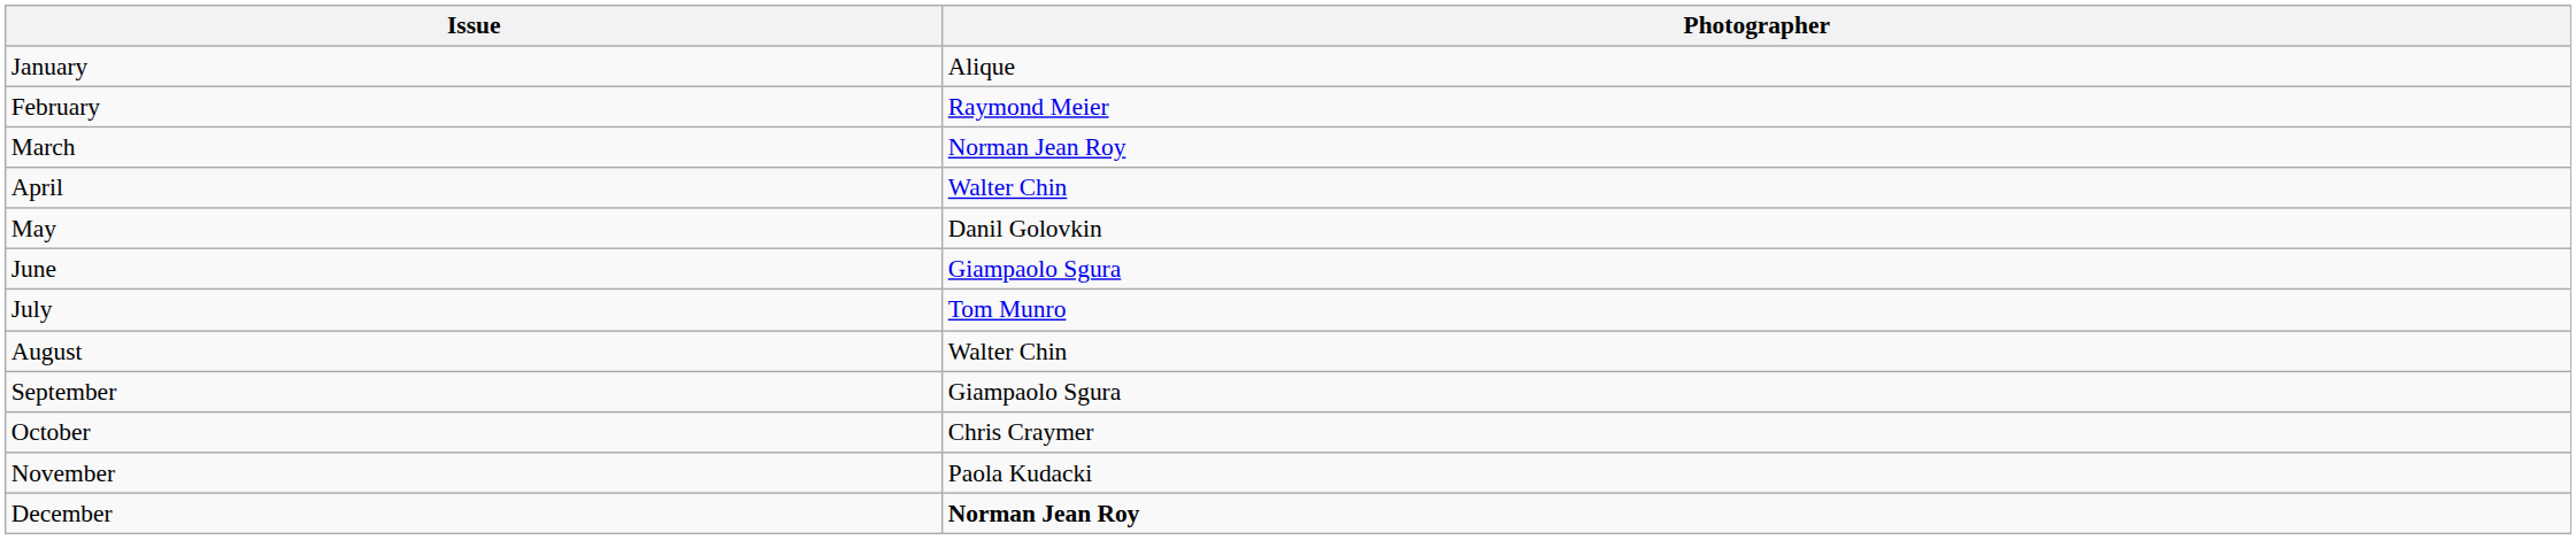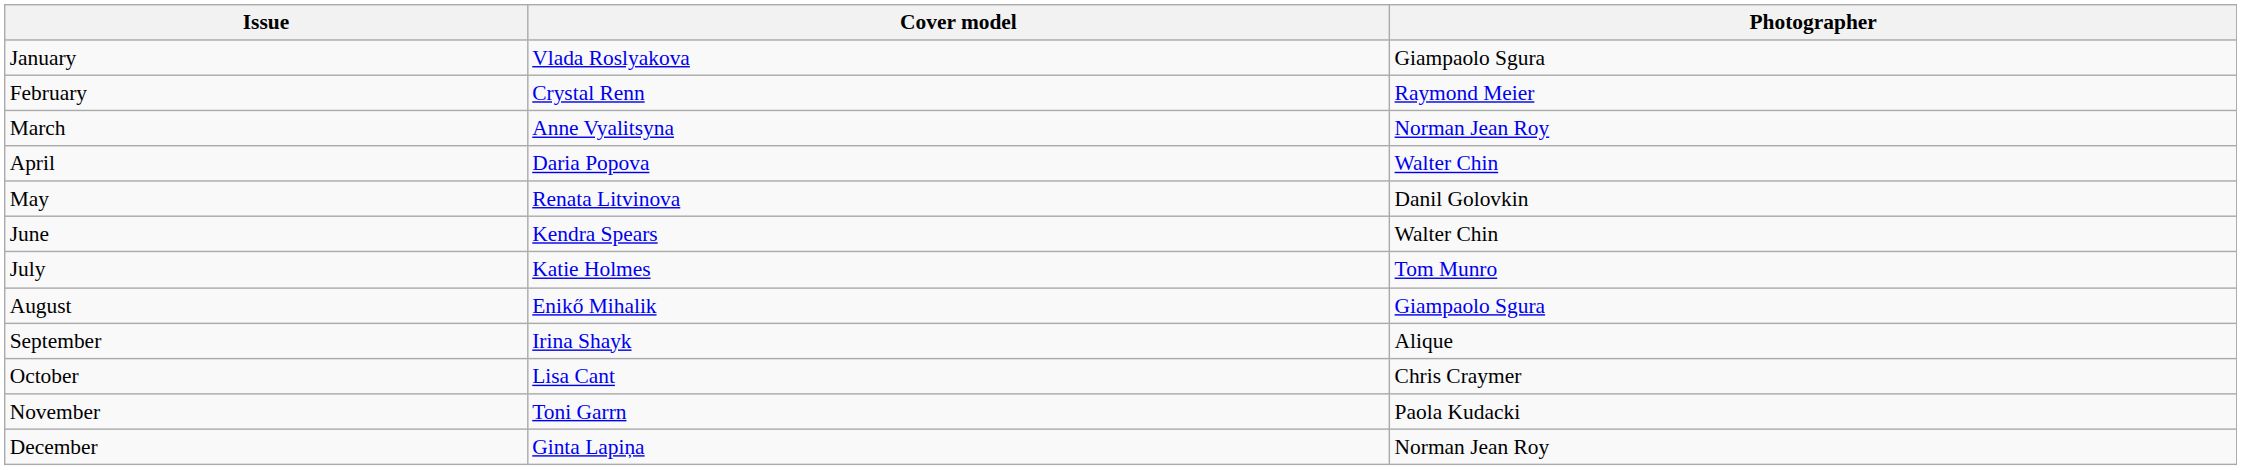+ column: Cover model | Vlada Roslyakova | Crystal Renn | Anne Vyalitsyna | Daria Popova | Renata Litvinova | Kendra Spears | Katie Holmes | Enikő Mihalik | Irina Shayk | Lisa Cant | Toni Garrn | Ginta Lapiņa
January | Photographer: Alique -> Giampaolo Sgura
June | Photographer: Giampaolo Sgura -> Walter Chin
August | Photographer: Walter Chin -> Giampaolo Sgura
September | Photographer: Giampaolo Sgura -> Alique
December | Photographer: bold -> normal
